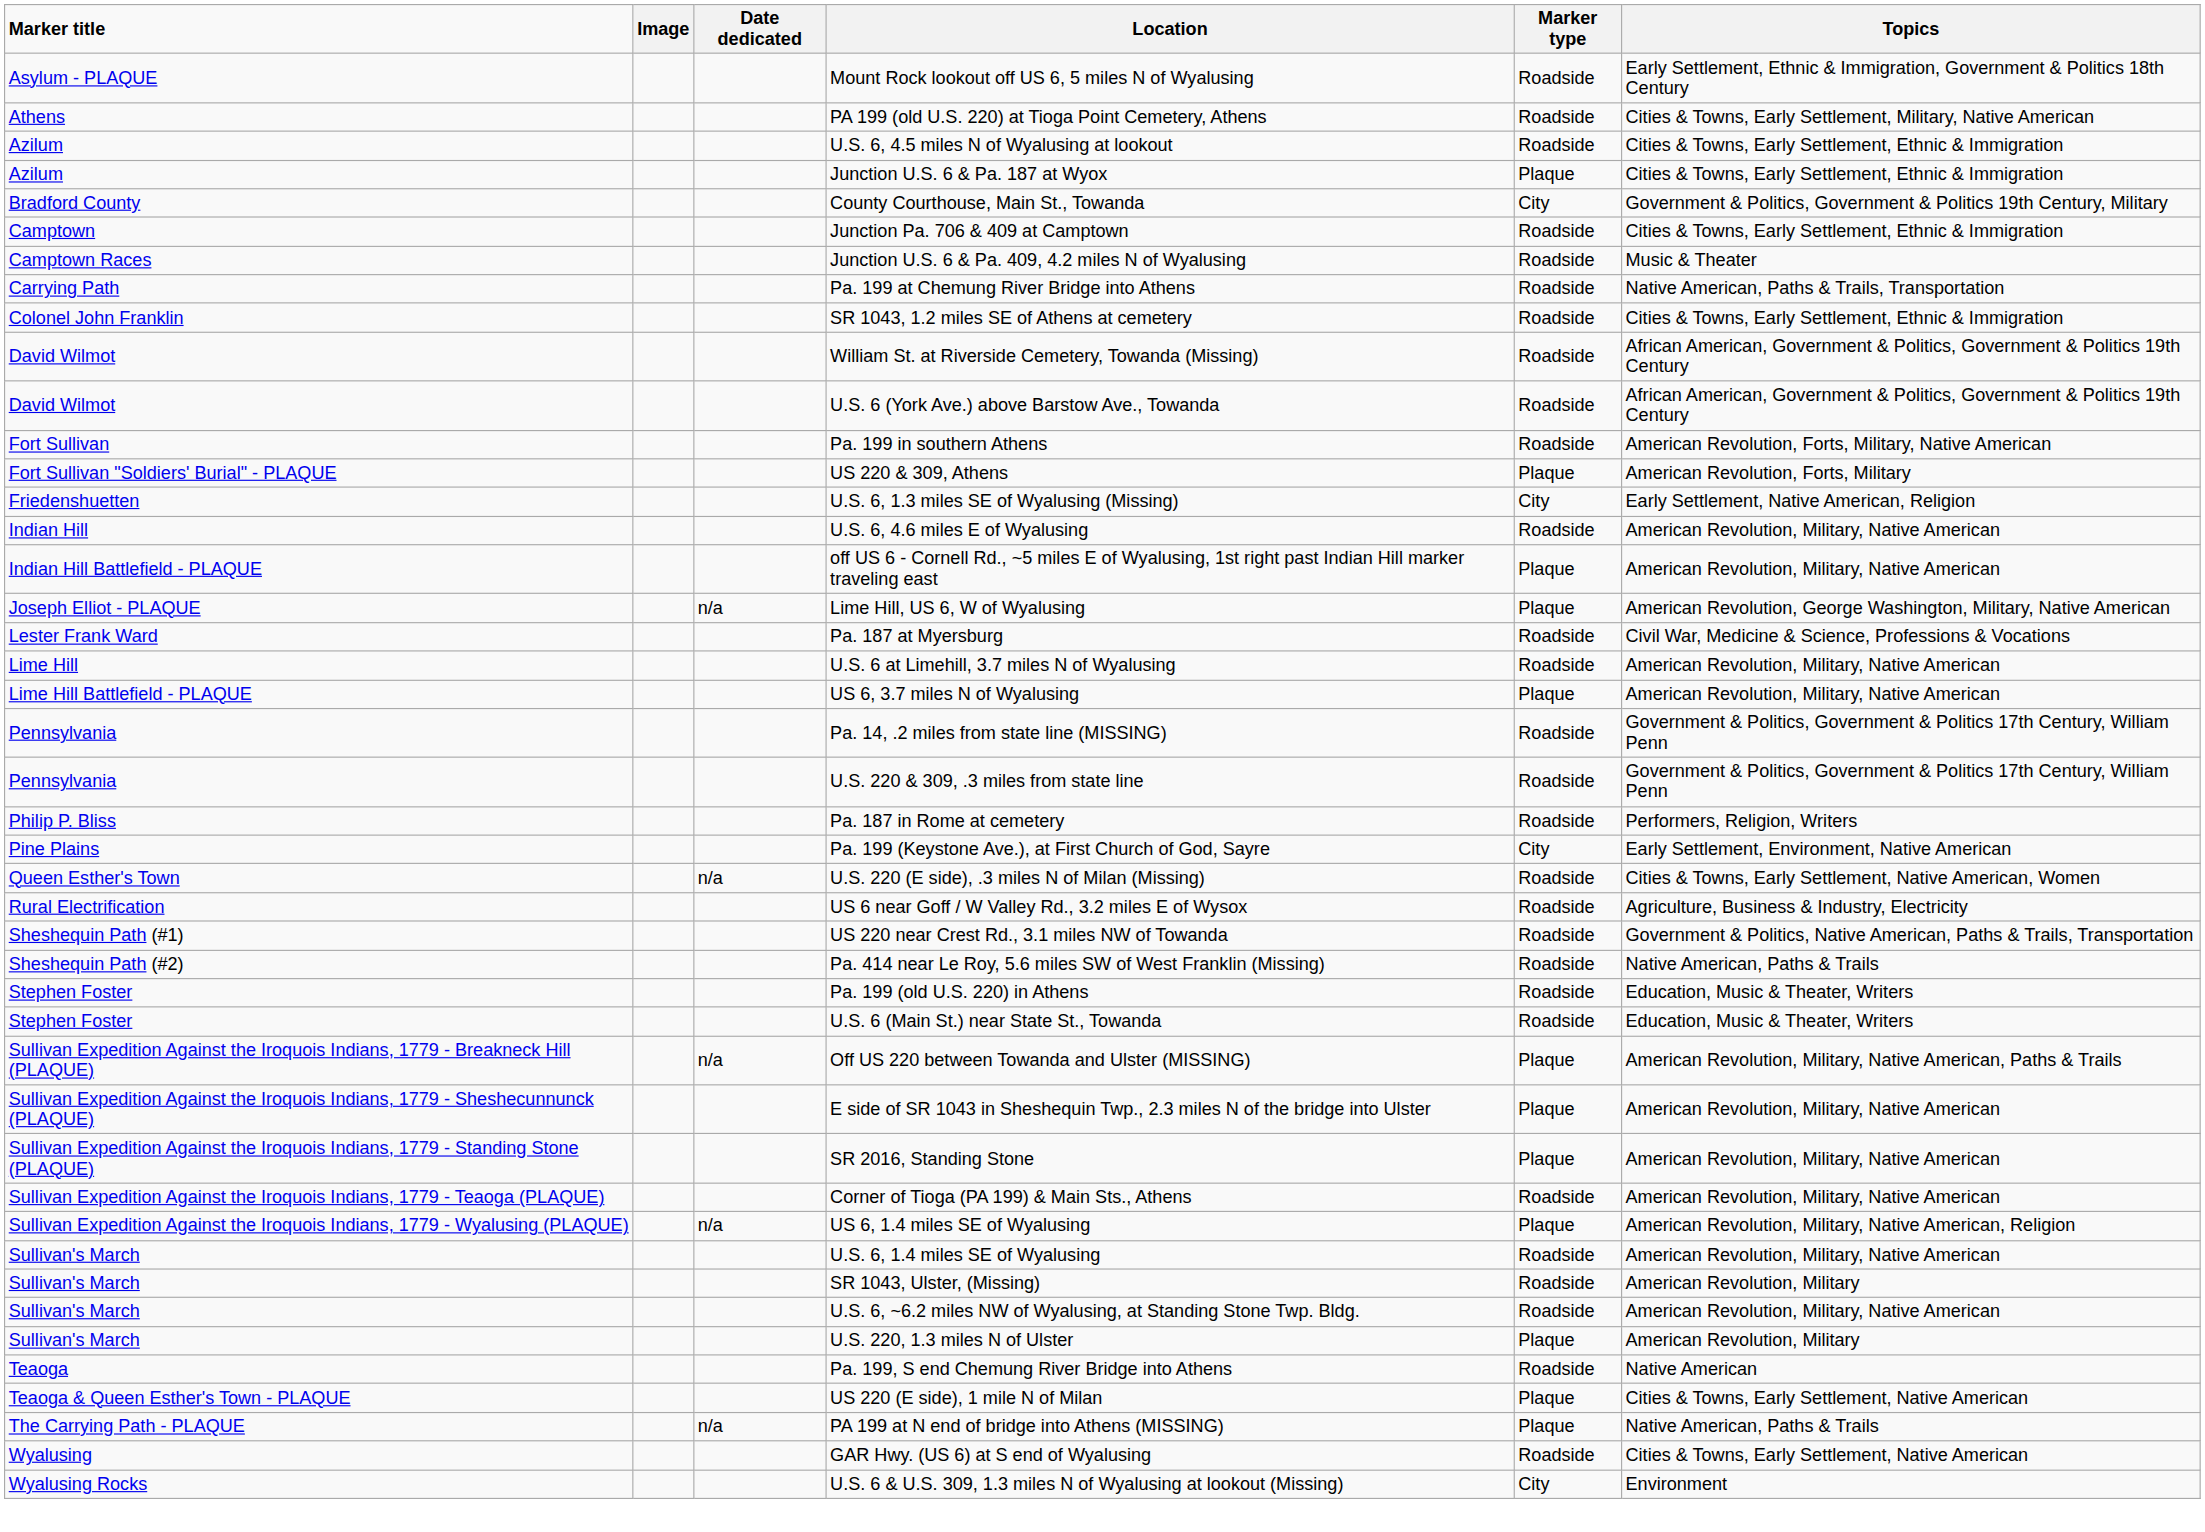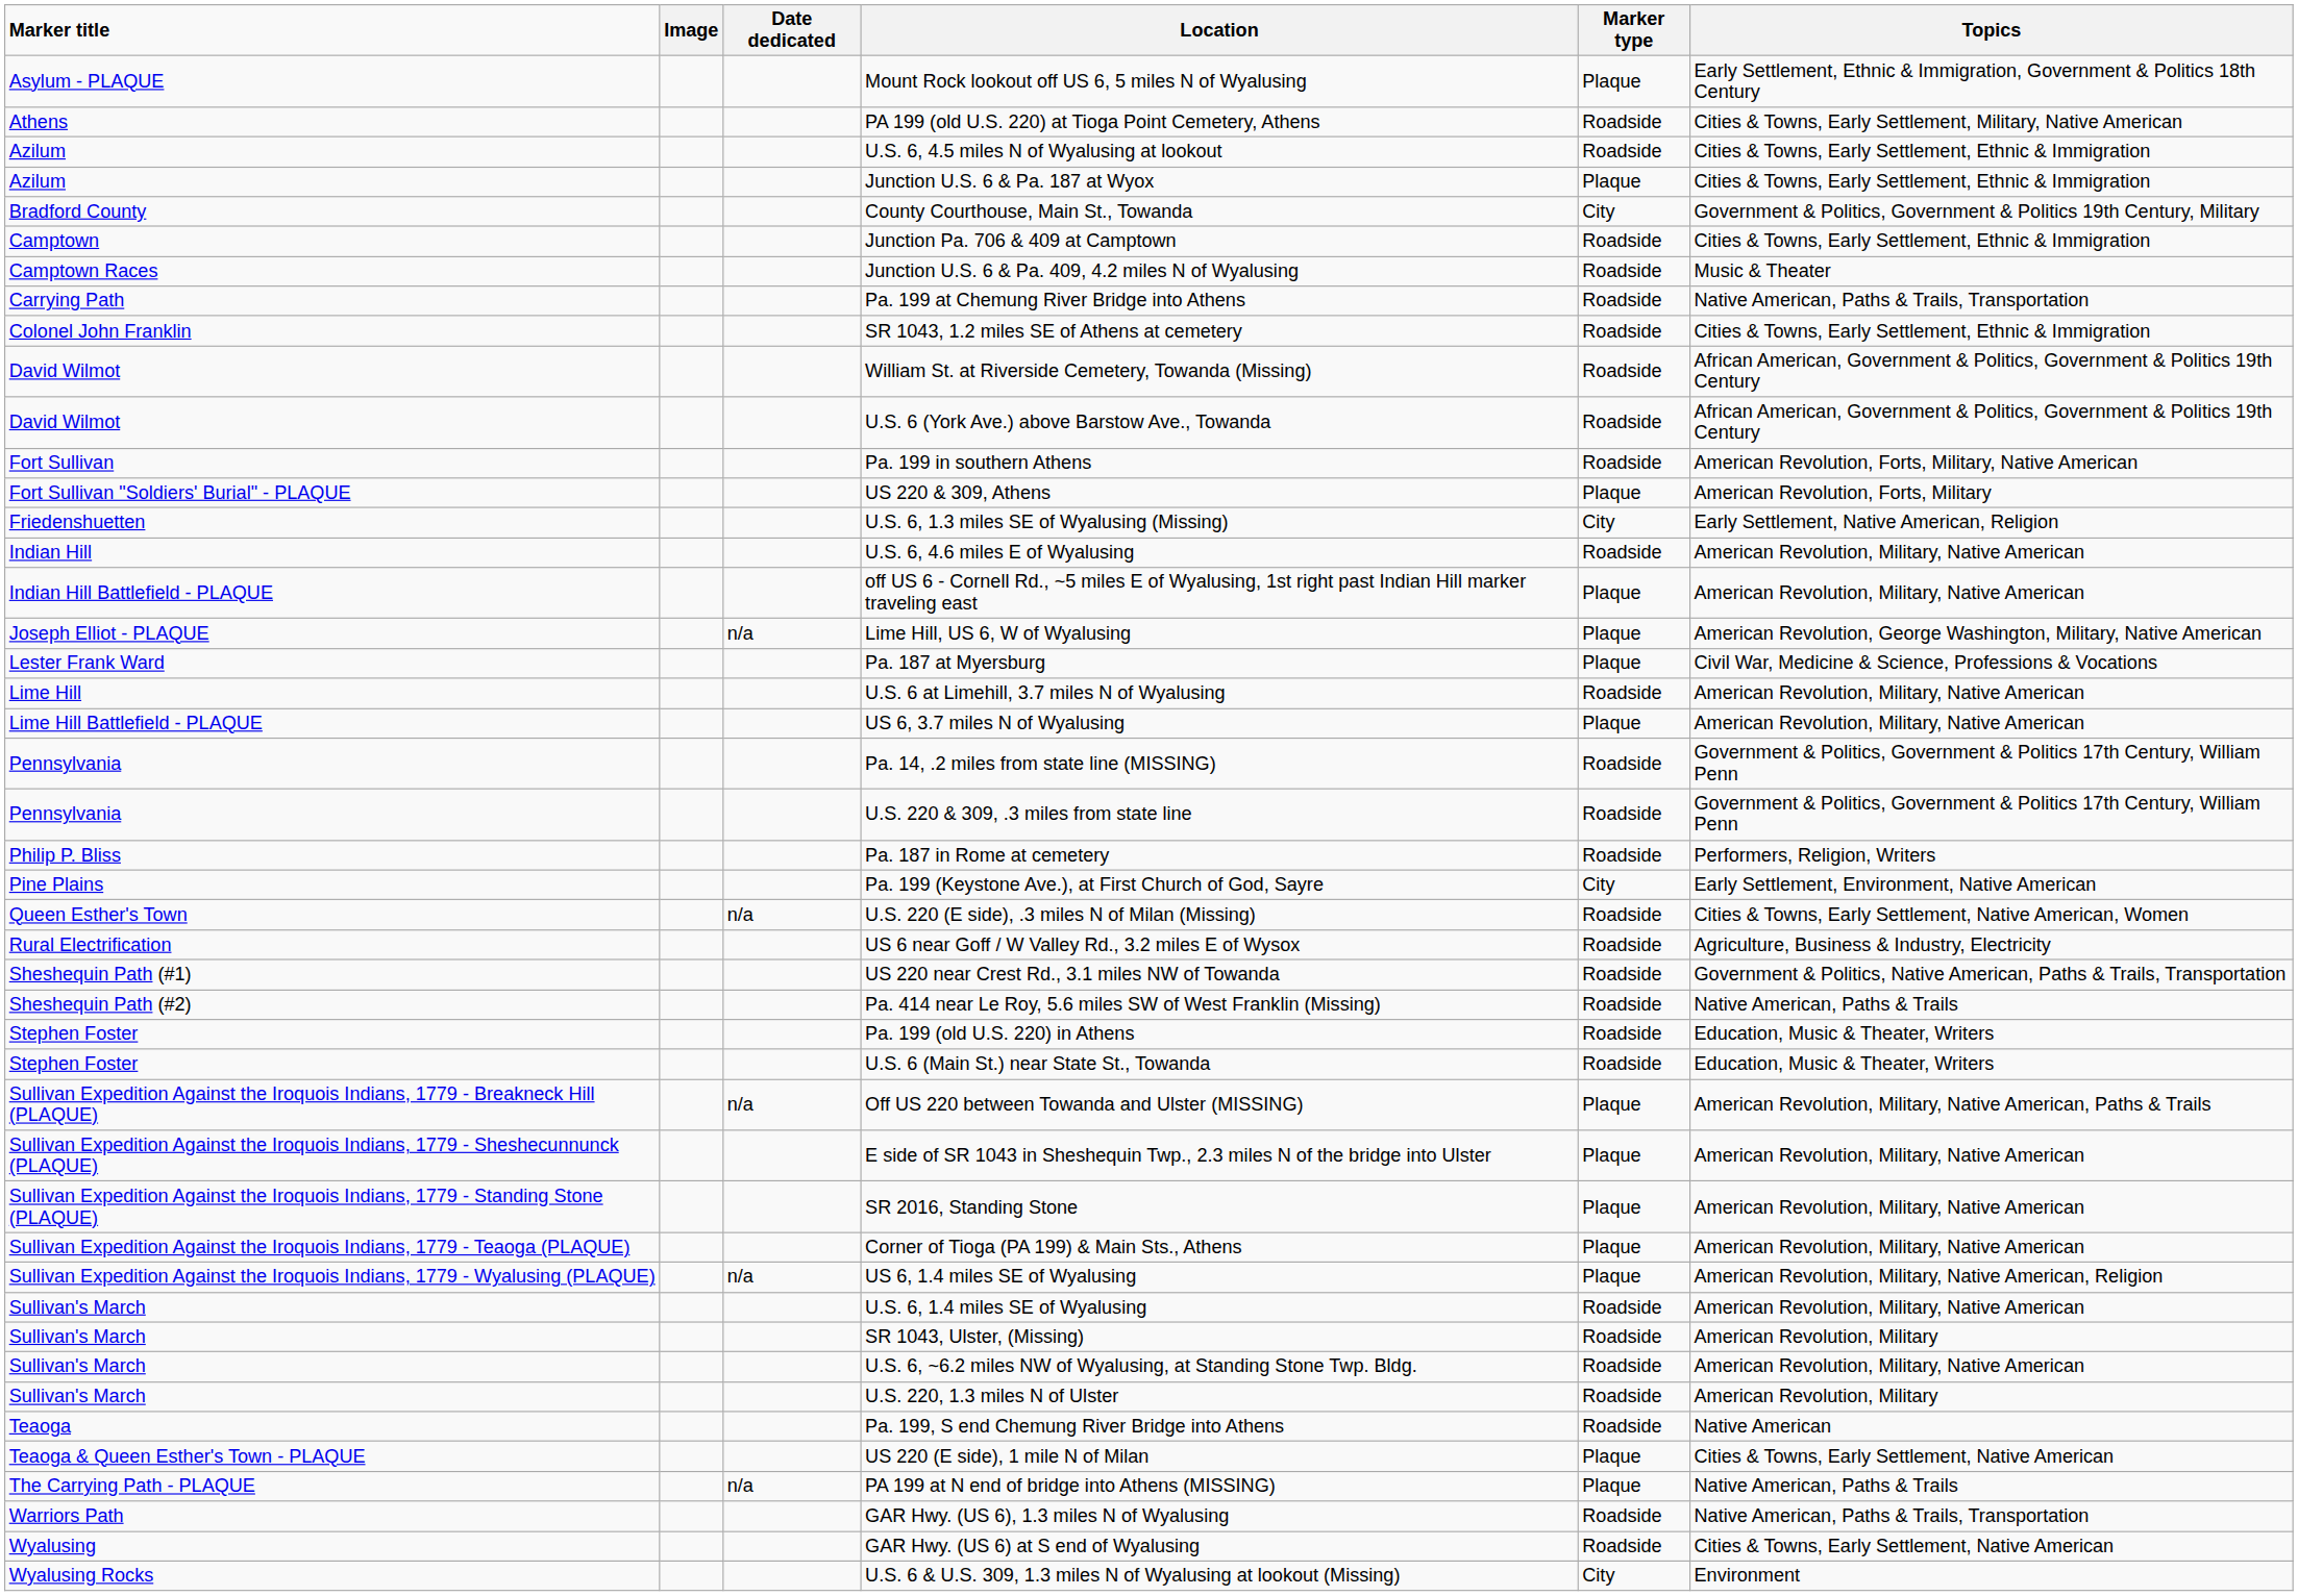Mount Rock lookout off US 6, 5 miles N of Wyalusing | Marker type: Roadside -> Plaque
Pa. 187 at Myersburg | Marker type: Roadside -> Plaque
Corner of Tioga (PA 199) & Main Sts., Athens | Marker type: Roadside -> Plaque
U.S. 220, 1.3 miles N of Ulster | Marker type: Plaque -> Roadside
+ row: Warriors Path | GAR Hwy. (US 6), 1.3 miles N of Wyalusing | Roadside | Native American, Paths & Trails, Transportation
